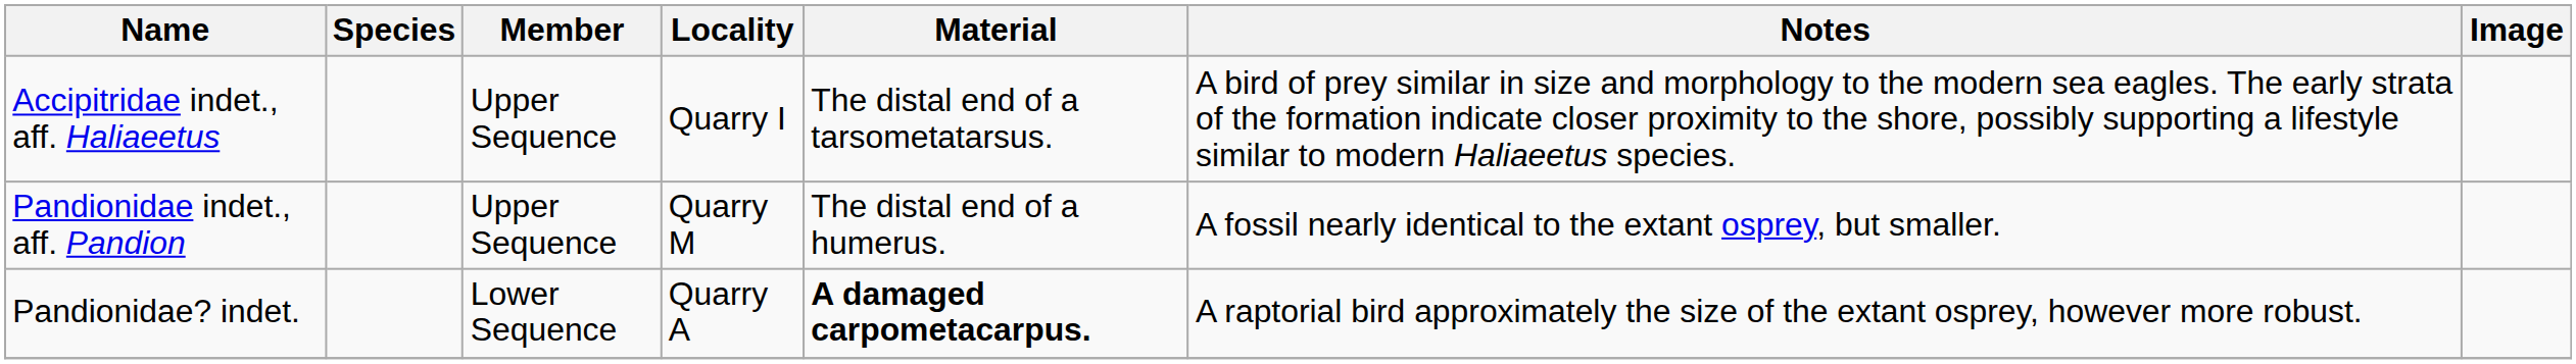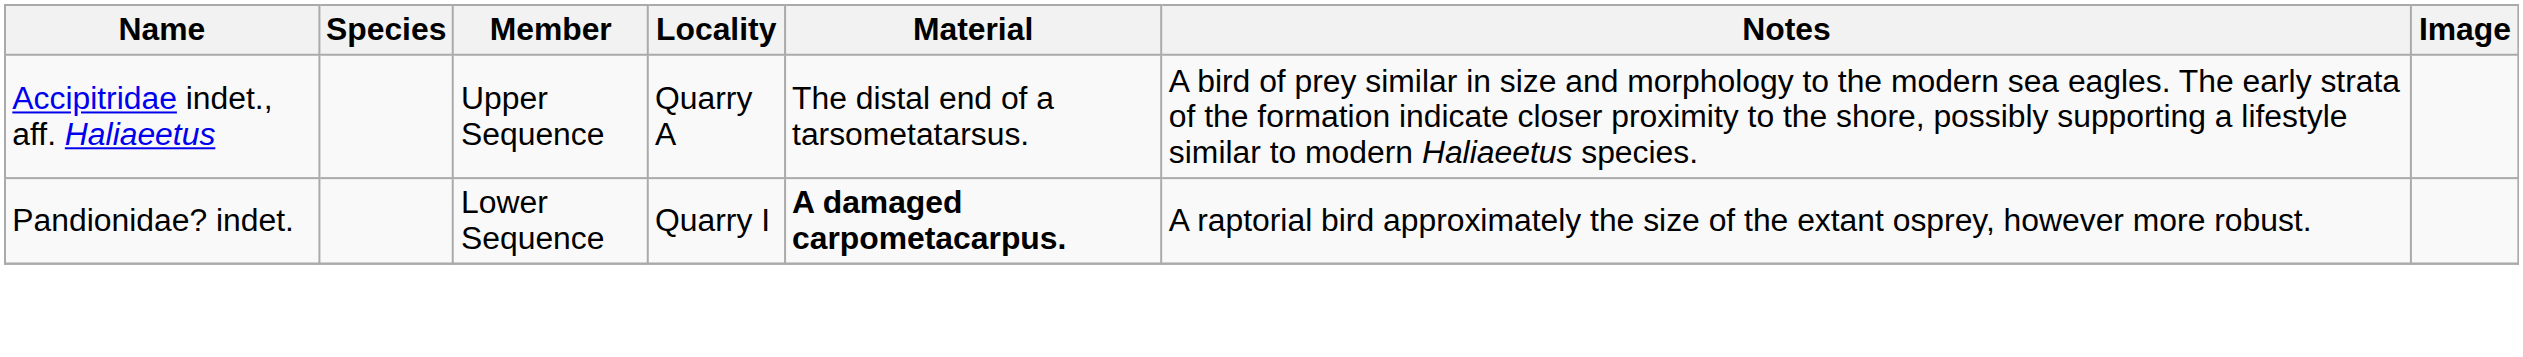Accipitridae indet., aff. Haliaeetus | Locality: Quarry I -> Quarry A
- row: Pandionidae indet., aff. Pandion | Upper Sequence | Quarry M | The distal end of a humerus. | A fossil nearly identical to the extant osprey, but smaller.
Pandionidae? indet. | Locality: Quarry A -> Quarry I
